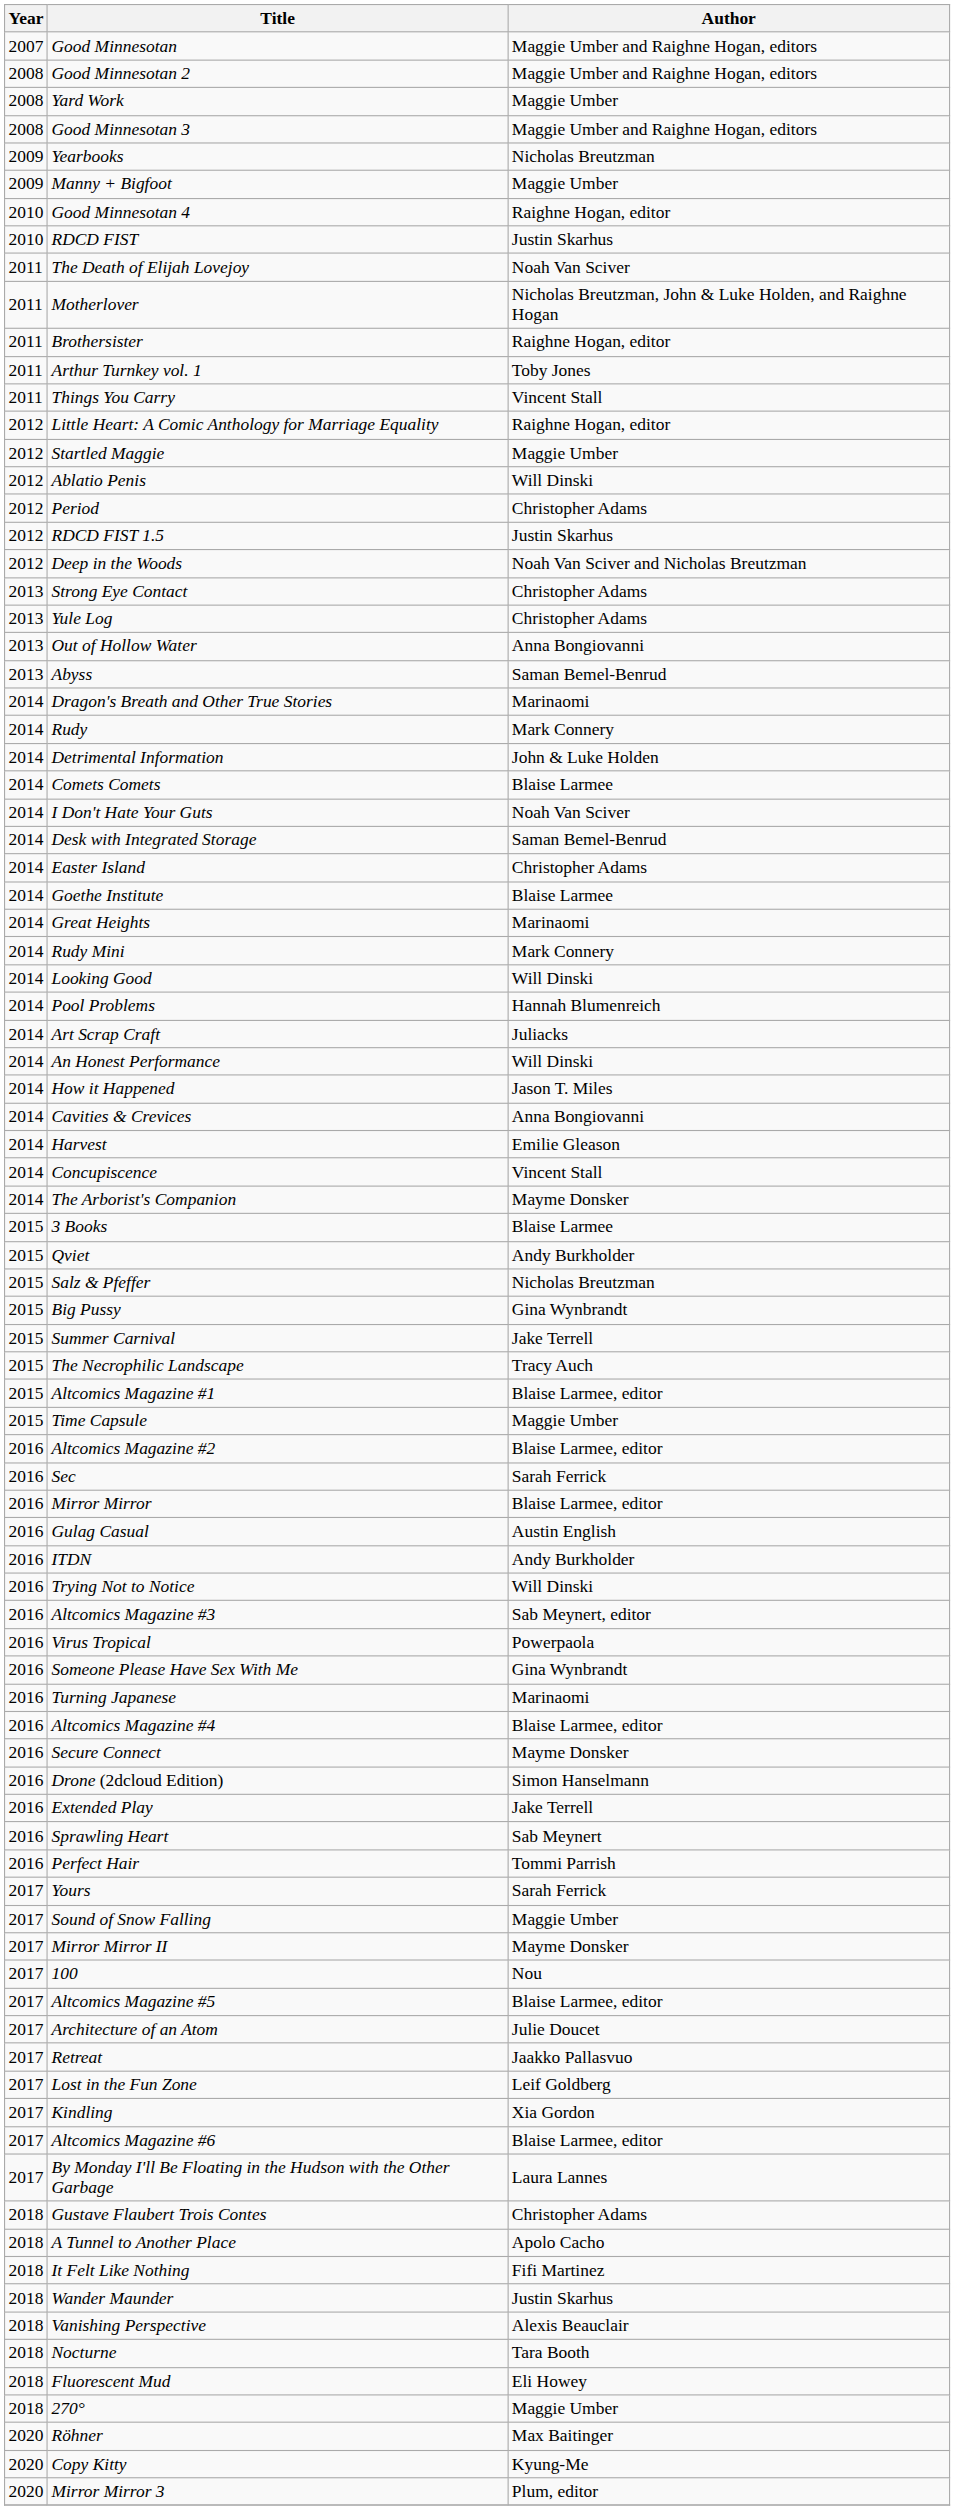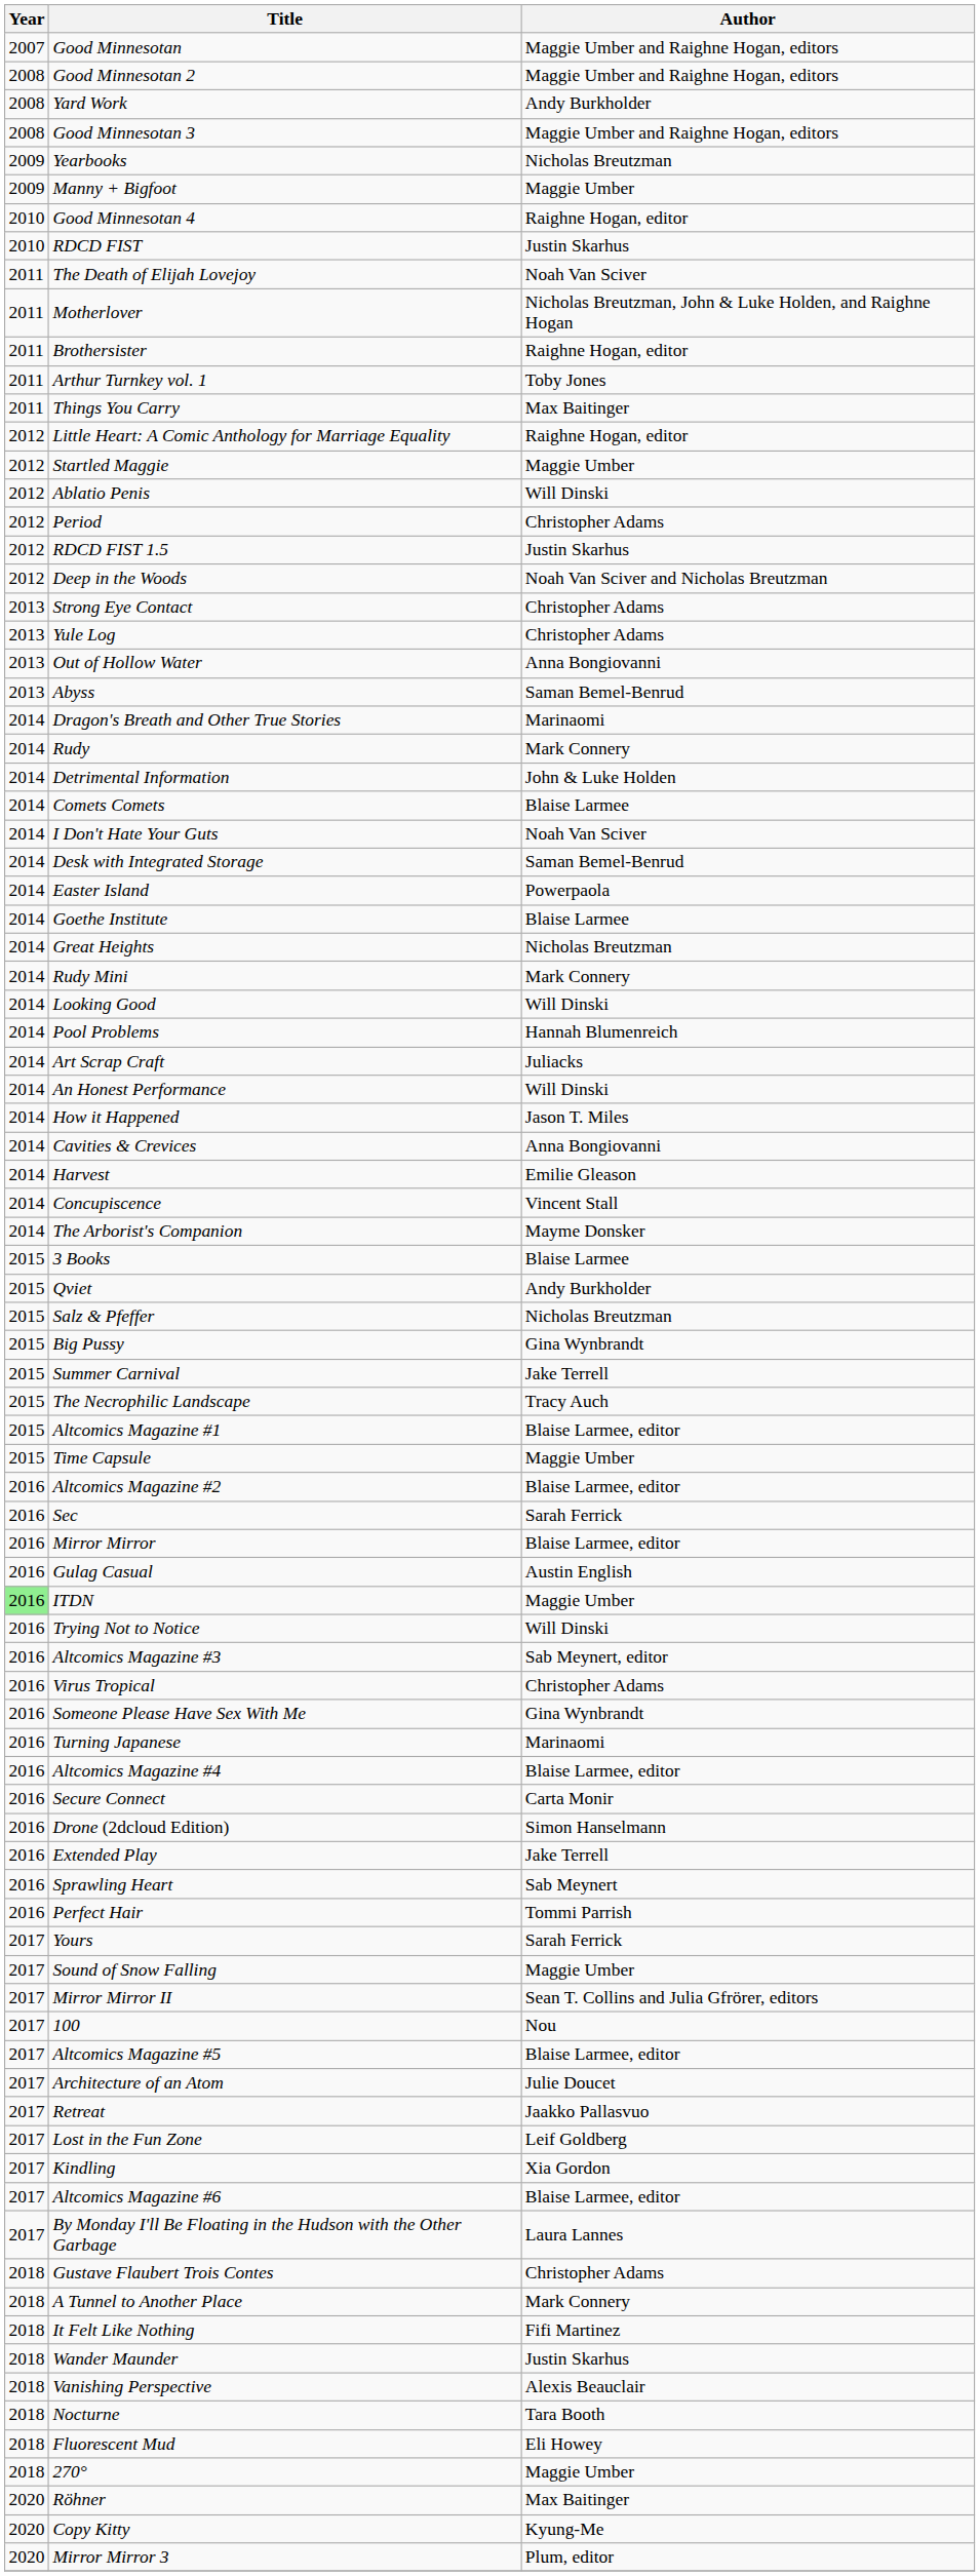Yard Work | Author: Maggie Umber -> Andy Burkholder
Things You Carry | Author: Vincent Stall -> Max Baitinger
Easter Island | Author: Christopher Adams -> Powerpaola
Great Heights | Author: Marinaomi -> Nicholas Breutzman
ITDN | Year: no background -> lightgreen background
ITDN | Author: Andy Burkholder -> Maggie Umber
Virus Tropical | Author: Powerpaola -> Christopher Adams
Secure Connect | Author: Mayme Donsker -> Carta Monir
Mirror Mirror II | Author: Mayme Donsker -> Sean T. Collins and Julia Gfrörer, editors
A Tunnel to Another Place | Author: Apolo Cacho -> Mark Connery
